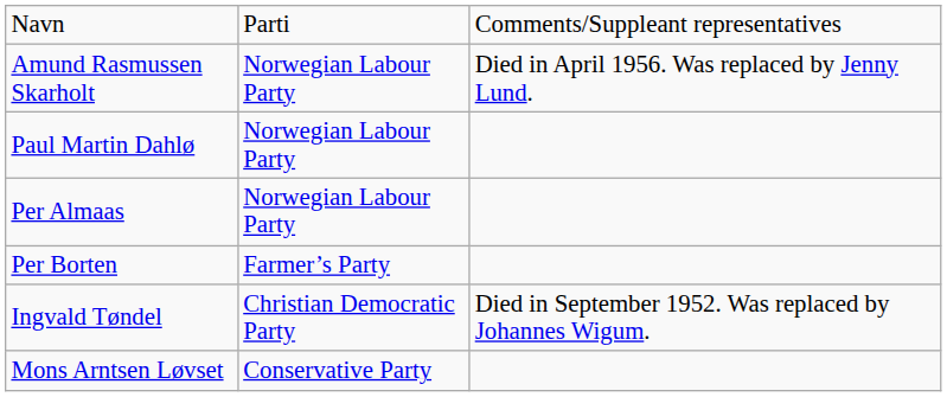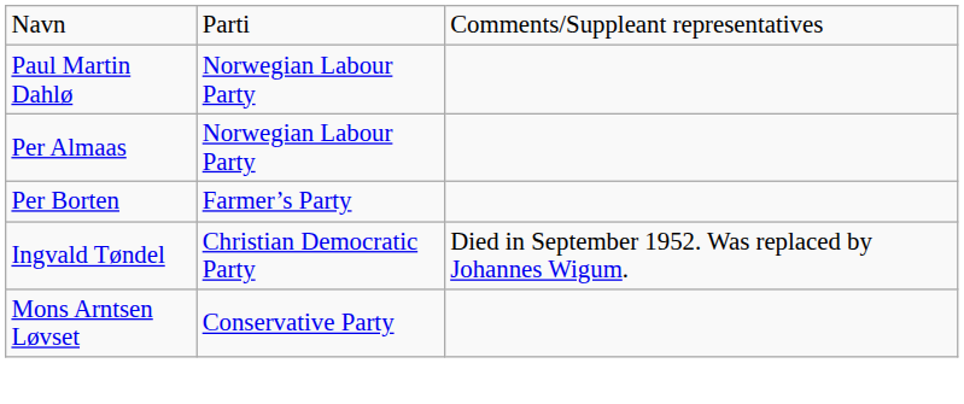- row: Amund Rasmussen Skarholt | Norwegian Labour Party | Died in April 1956. Was replaced by Jenny Lund.
